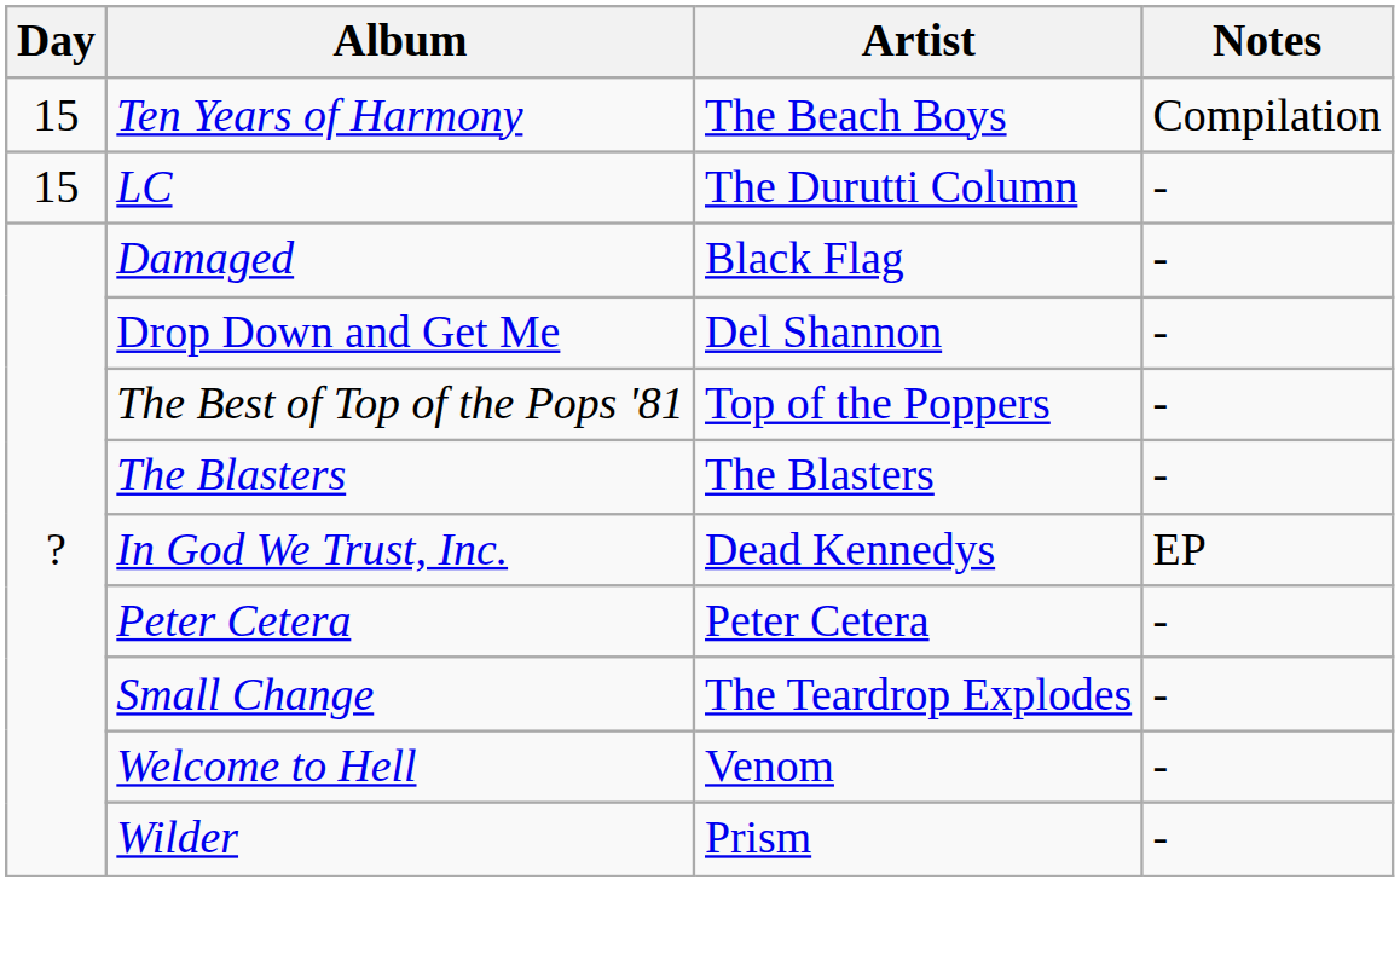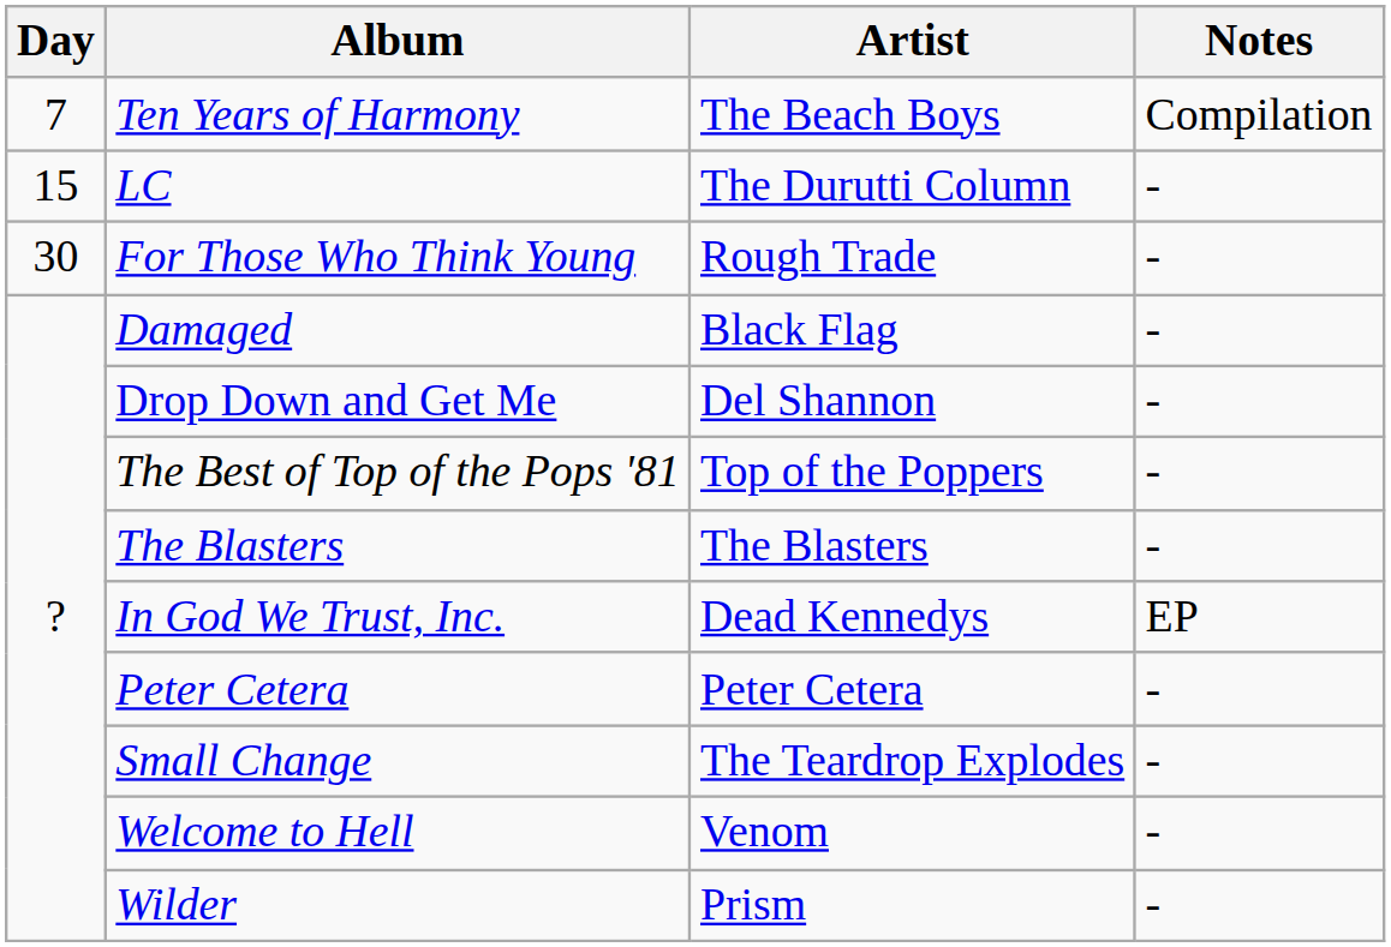Ten Years of Harmony | Day: 15 -> 7
+ row: 30 | For Those Who Think Young | Rough Trade | -
